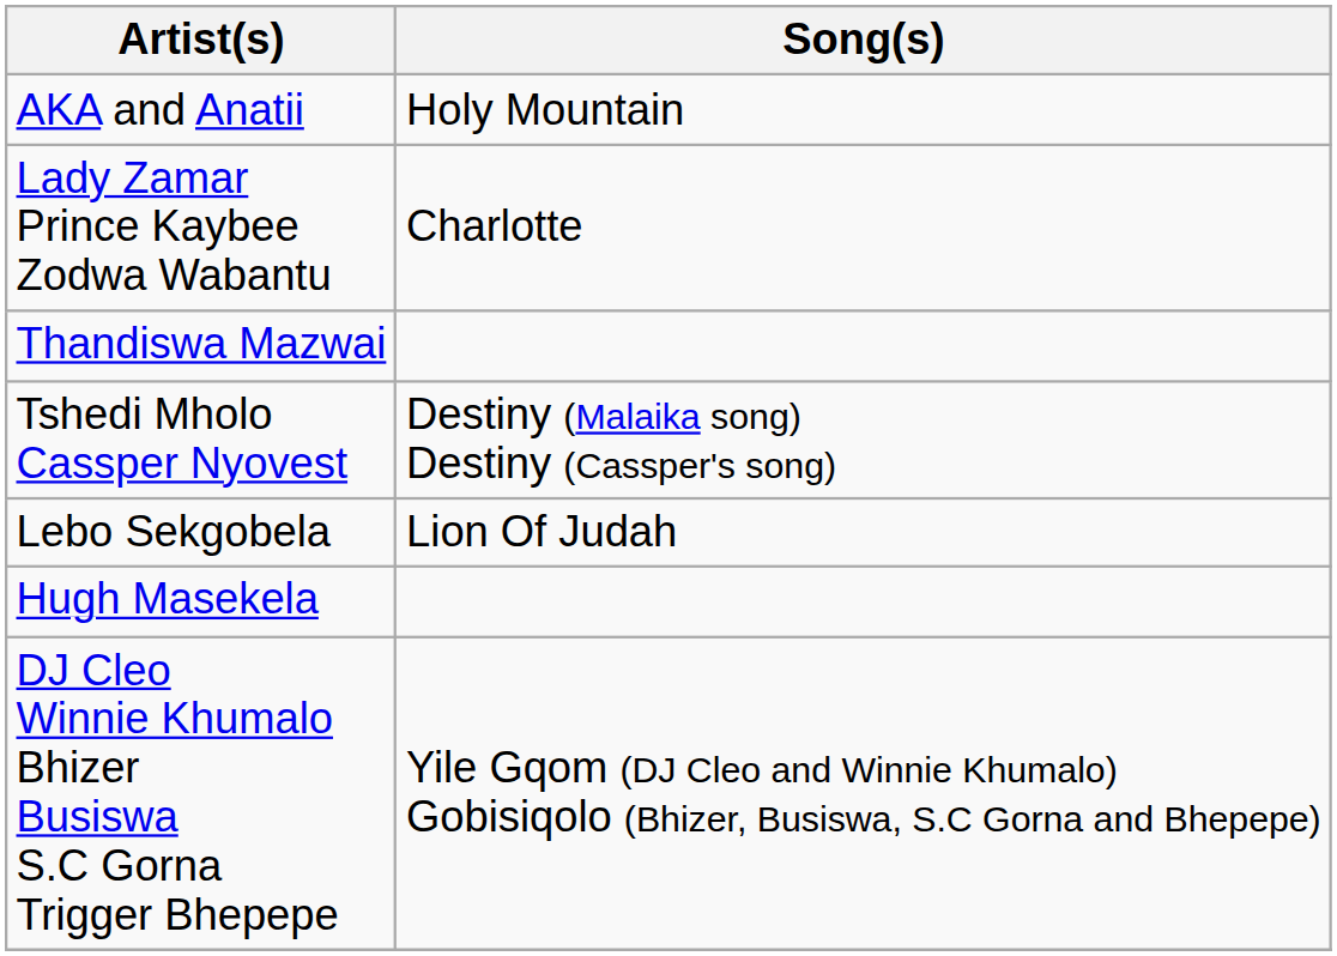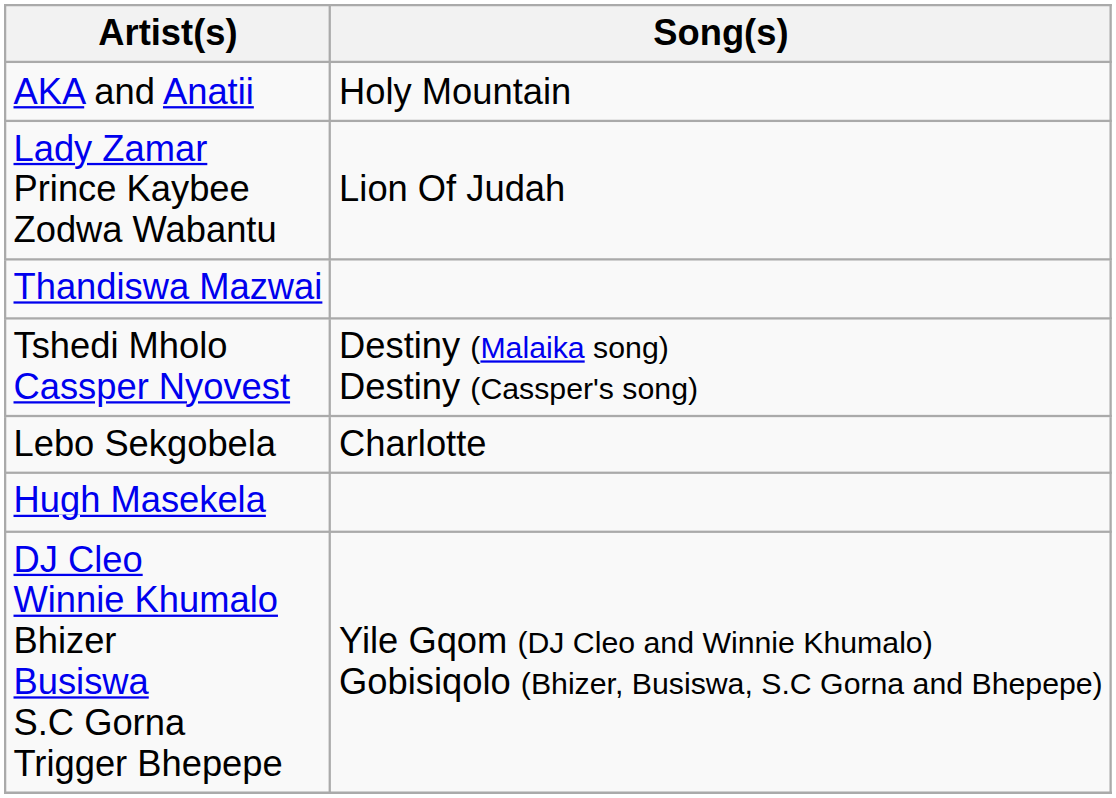Lady Zamar Prince Kaybee Zodwa Wabantu | Song(s): Charlotte -> Lion Of Judah
Lebo Sekgobela | Song(s): Lion Of Judah -> Charlotte
